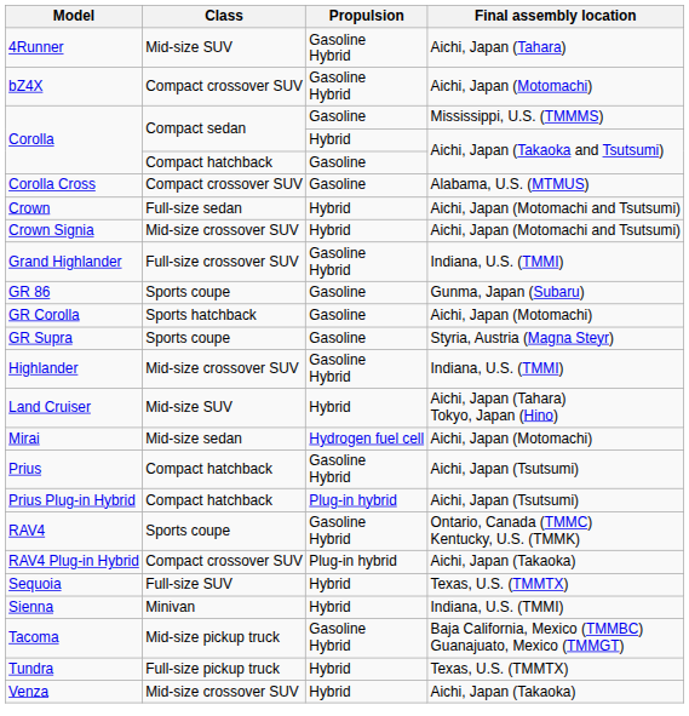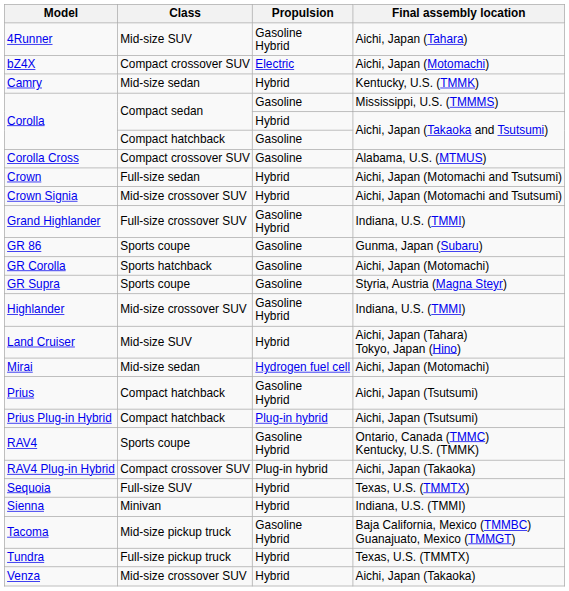bZ4X | Propulsion: Gasoline Hybrid -> Electric
+ row: Camry | Mid-size sedan | Hybrid | Kentucky, U.S. (TMMK)
